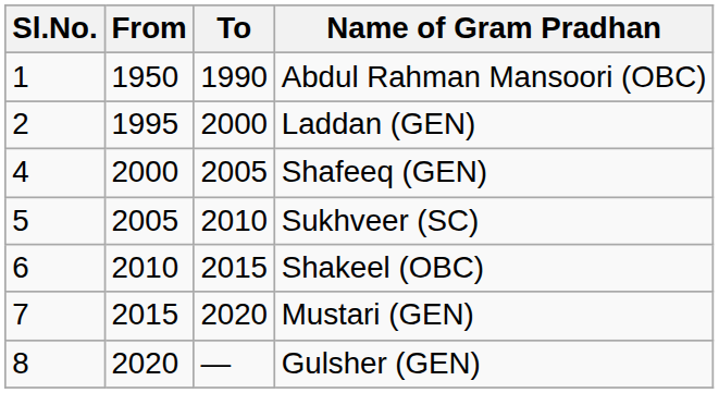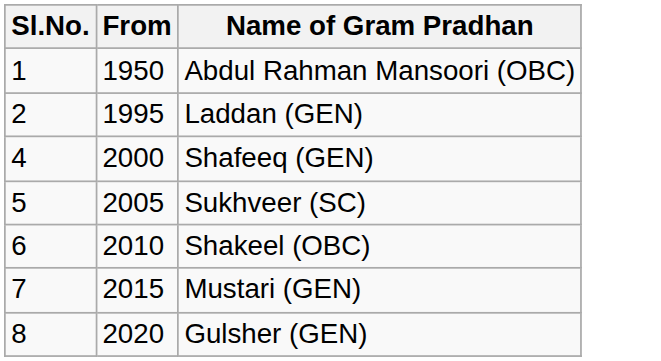- column: To | 1990 | 2000 | 2005 | 2010 | 2015 | 2020 | —
